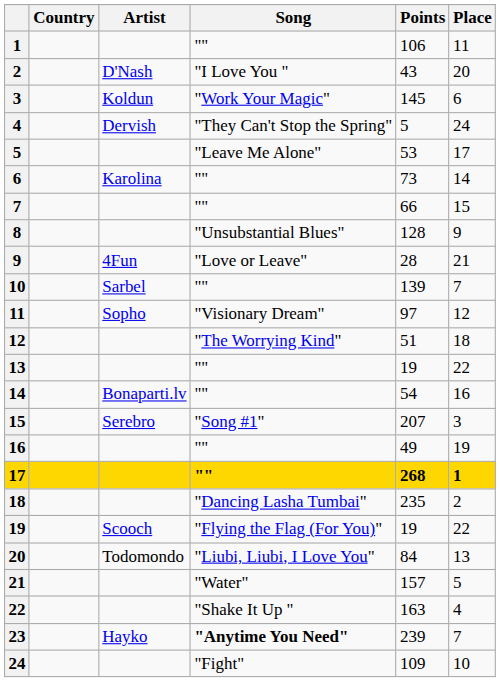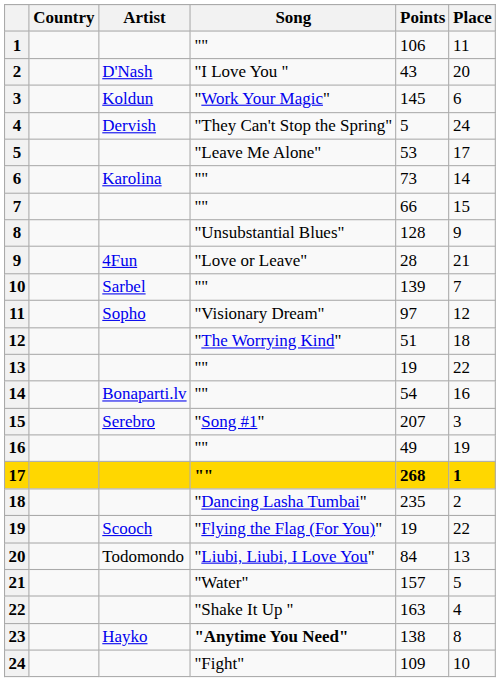23 | Points: 239 -> 138
23 | Place: 7 -> 8
